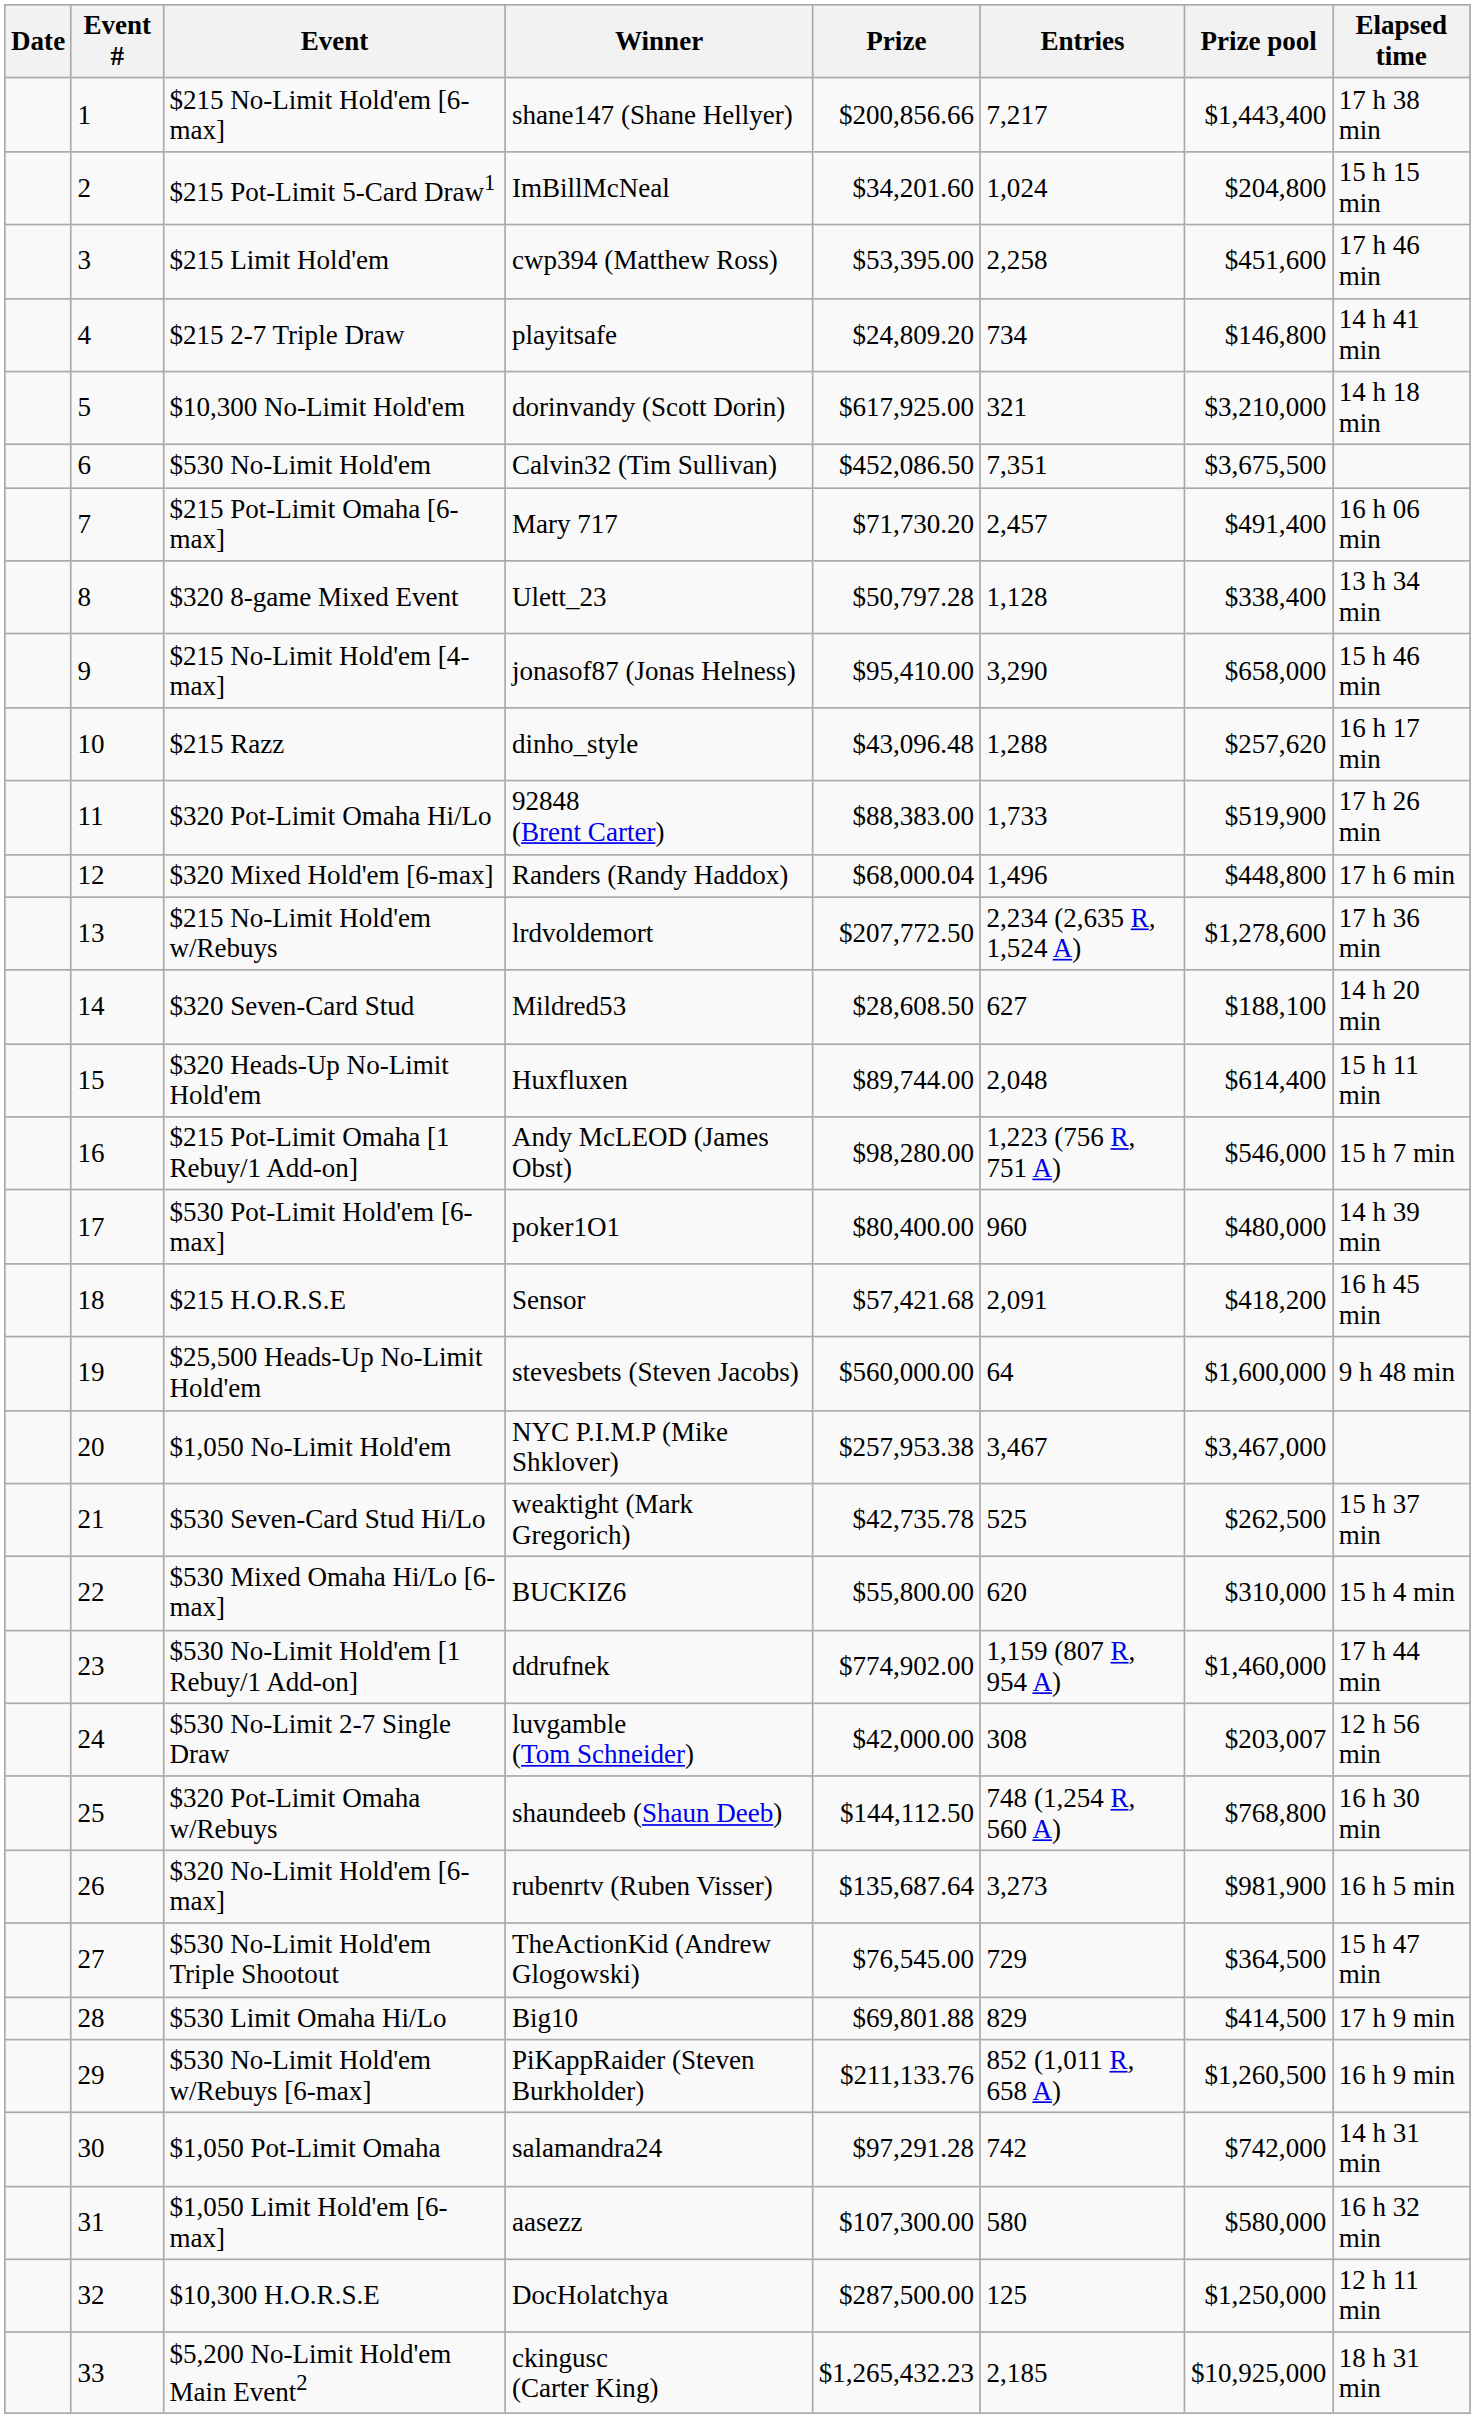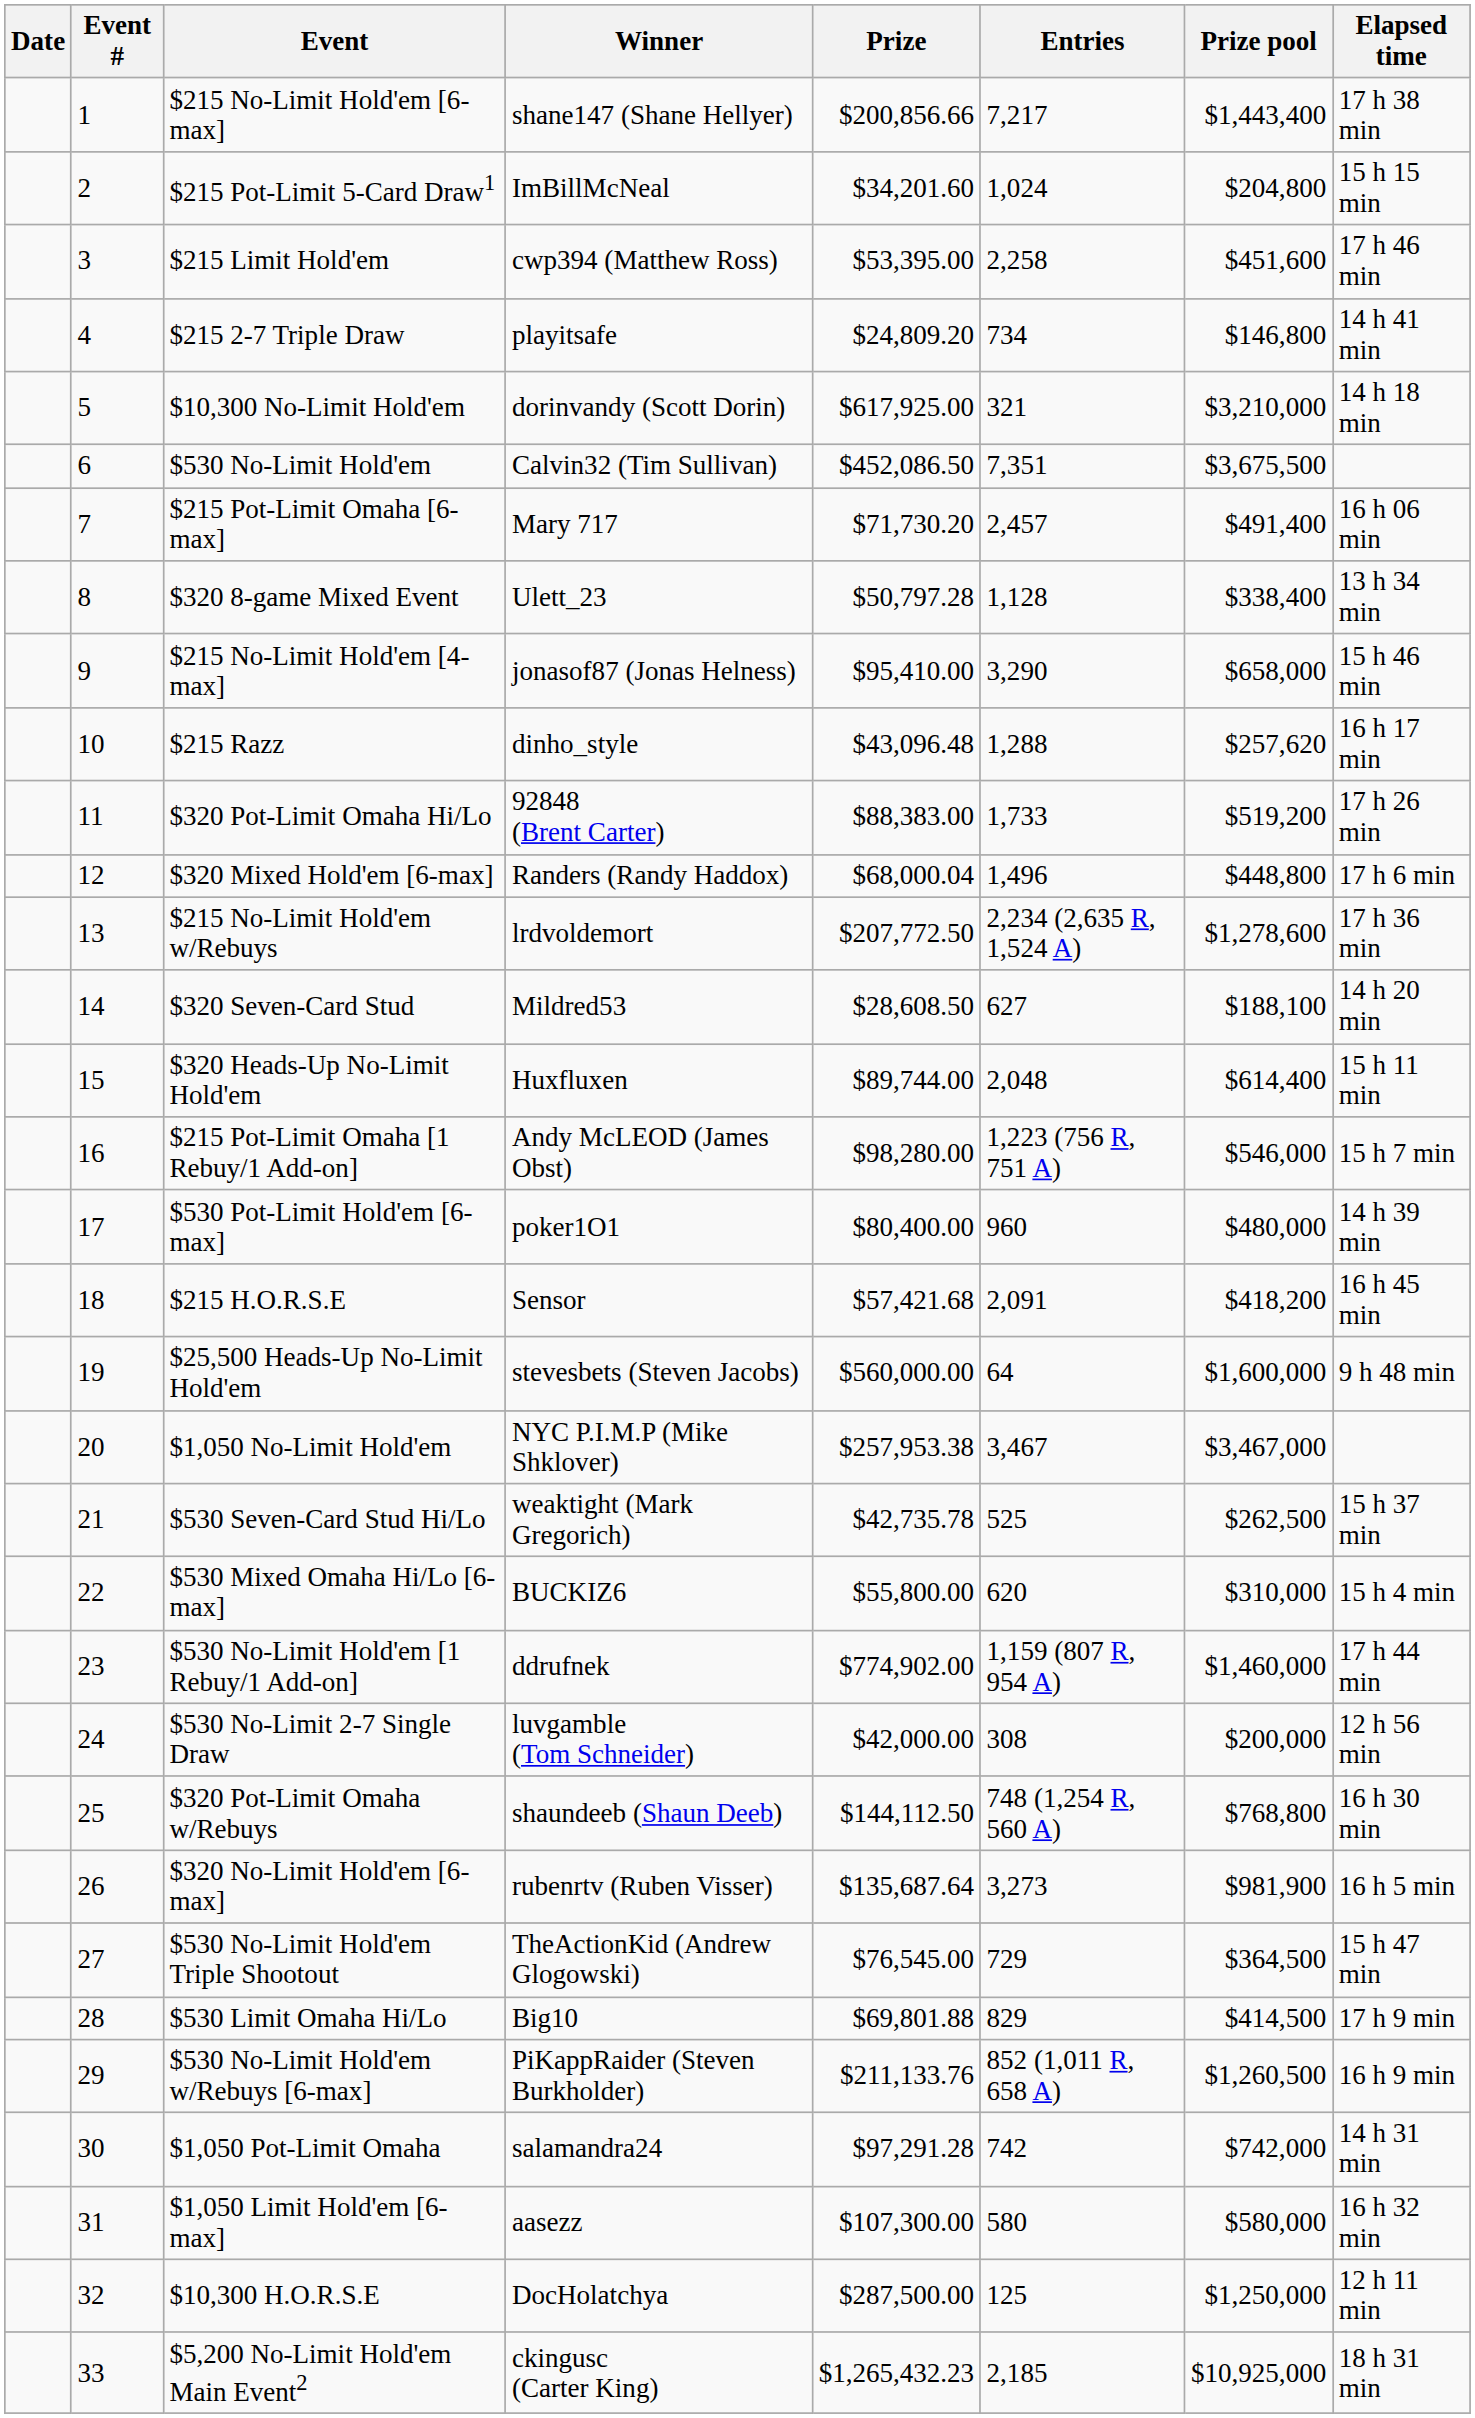$320 Pot-Limit Omaha Hi/Lo | Prize pool: $519,900 -> $519,200
$530 No-Limit 2-7 Single Draw | Prize pool: $203,007 -> $200,000
